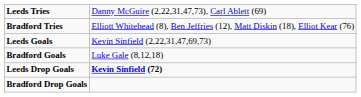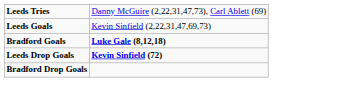- row: Bradford Tries | Elliott Whitehead (8), Ben Jeffries (12), Matt Diskin (18), Elliot Kear (76)
Bradford Goals | column 2: normal -> bold
